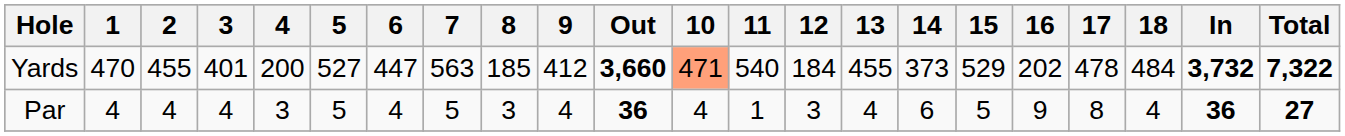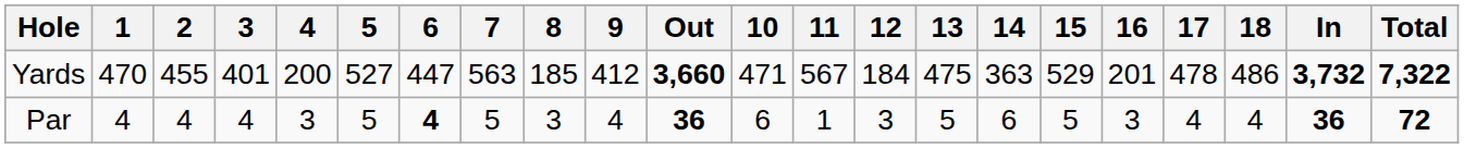Yards | 10: lightsalmon background -> no background
Yards | 11: 540 -> 567
Yards | 13: 455 -> 475
Yards | 14: 373 -> 363
Yards | 16: 202 -> 201
Yards | 18: 484 -> 486
Par | 6: normal -> bold
Par | 10: 4 -> 6
Par | 13: 4 -> 5
Par | 16: 9 -> 3
Par | 17: 8 -> 4
Par | Total: 27 -> 72
